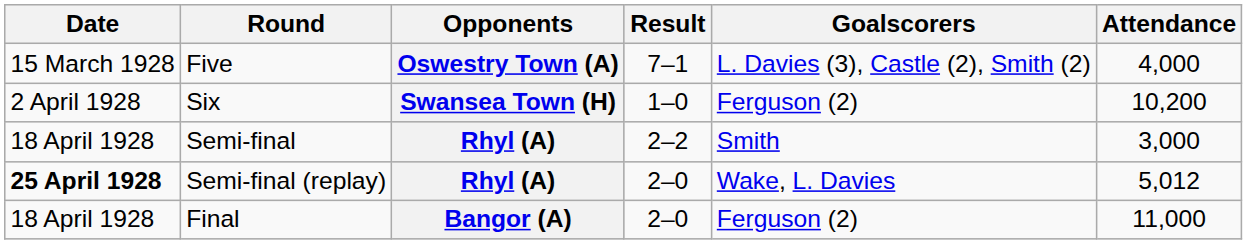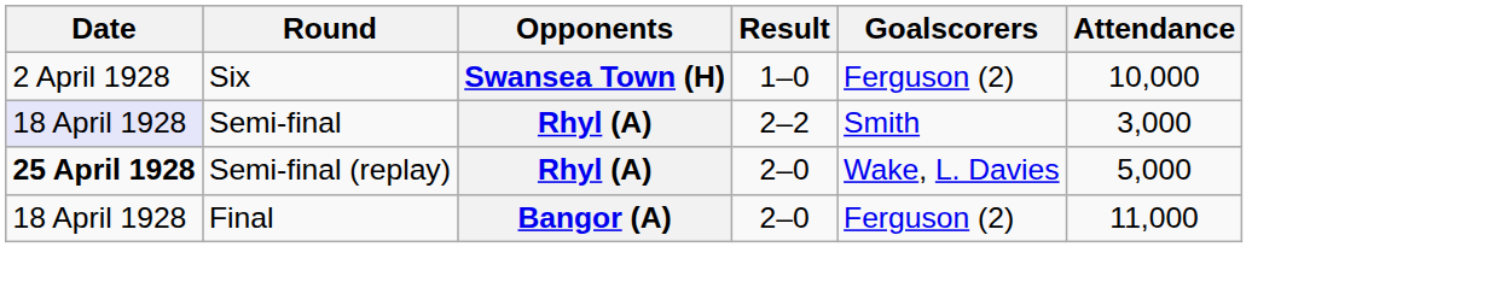- row: 15 March 1928 | Five | Oswestry Town (A) | 7–1 | L. Davies (3), Castle (2), Smith (2) | 4,000
Six | Attendance: 10,200 -> 10,000
Semi-final | Date: no background -> lavender background
Semi-final (replay) | Attendance: 5,012 -> 5,000
